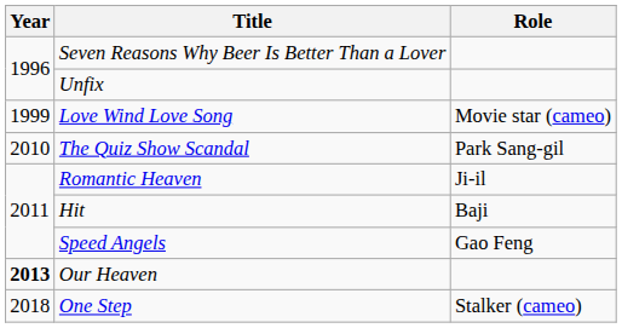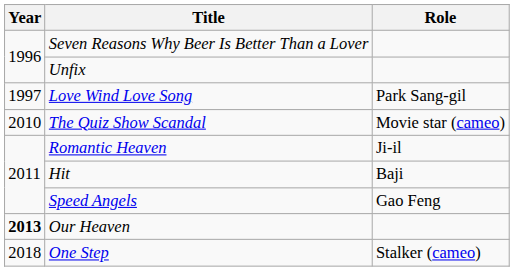Love Wind Love Song | Year: 1999 -> 1997
Love Wind Love Song | Role: Movie star (cameo) -> Park Sang-gil
The Quiz Show Scandal | Role: Park Sang-gil -> Movie star (cameo)
